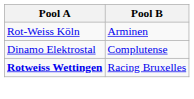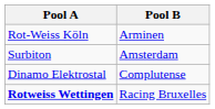+ row: Surbiton | Amsterdam
